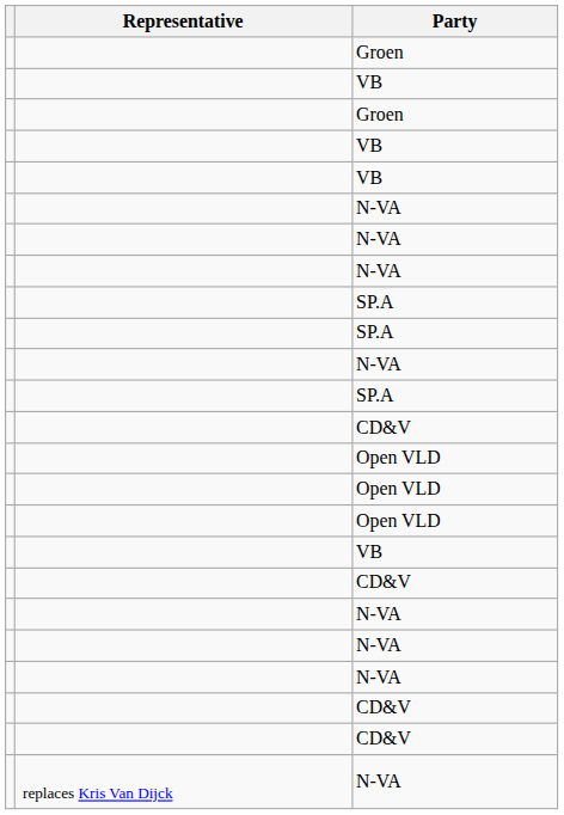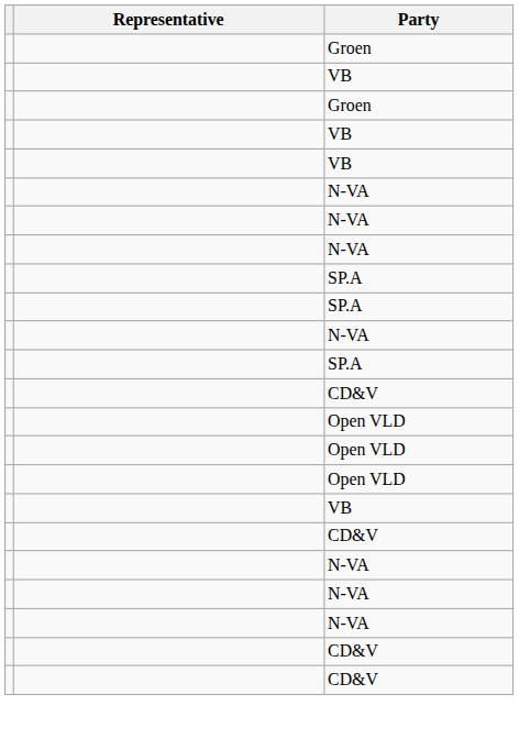- row: replaces Kris Van Dijck | N-VA
